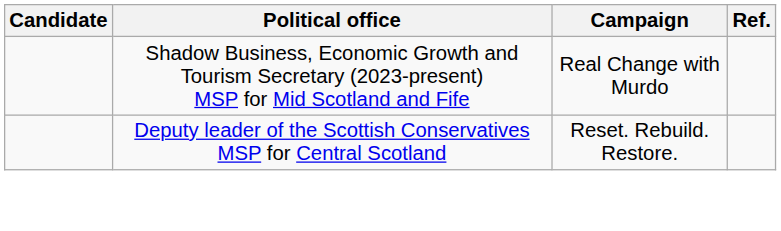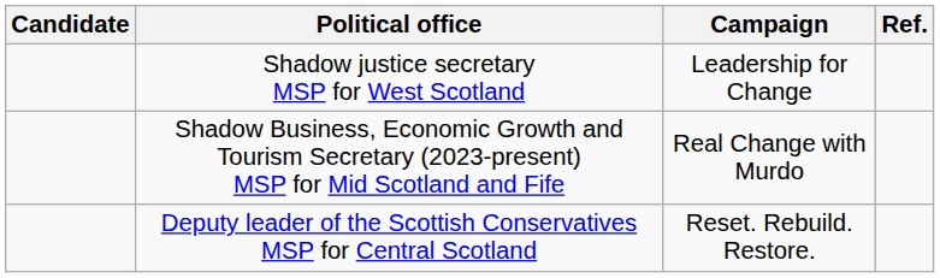+ row: Shadow justice secretary MSP for West Scotland | Leadership for Change
